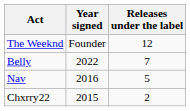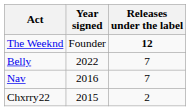The Weeknd | Releases under the label: normal -> bold
Nav | Releases under the label: 5 -> 7
